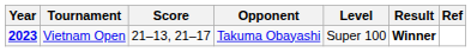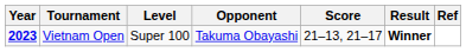columns swapped: Level <-> Score
